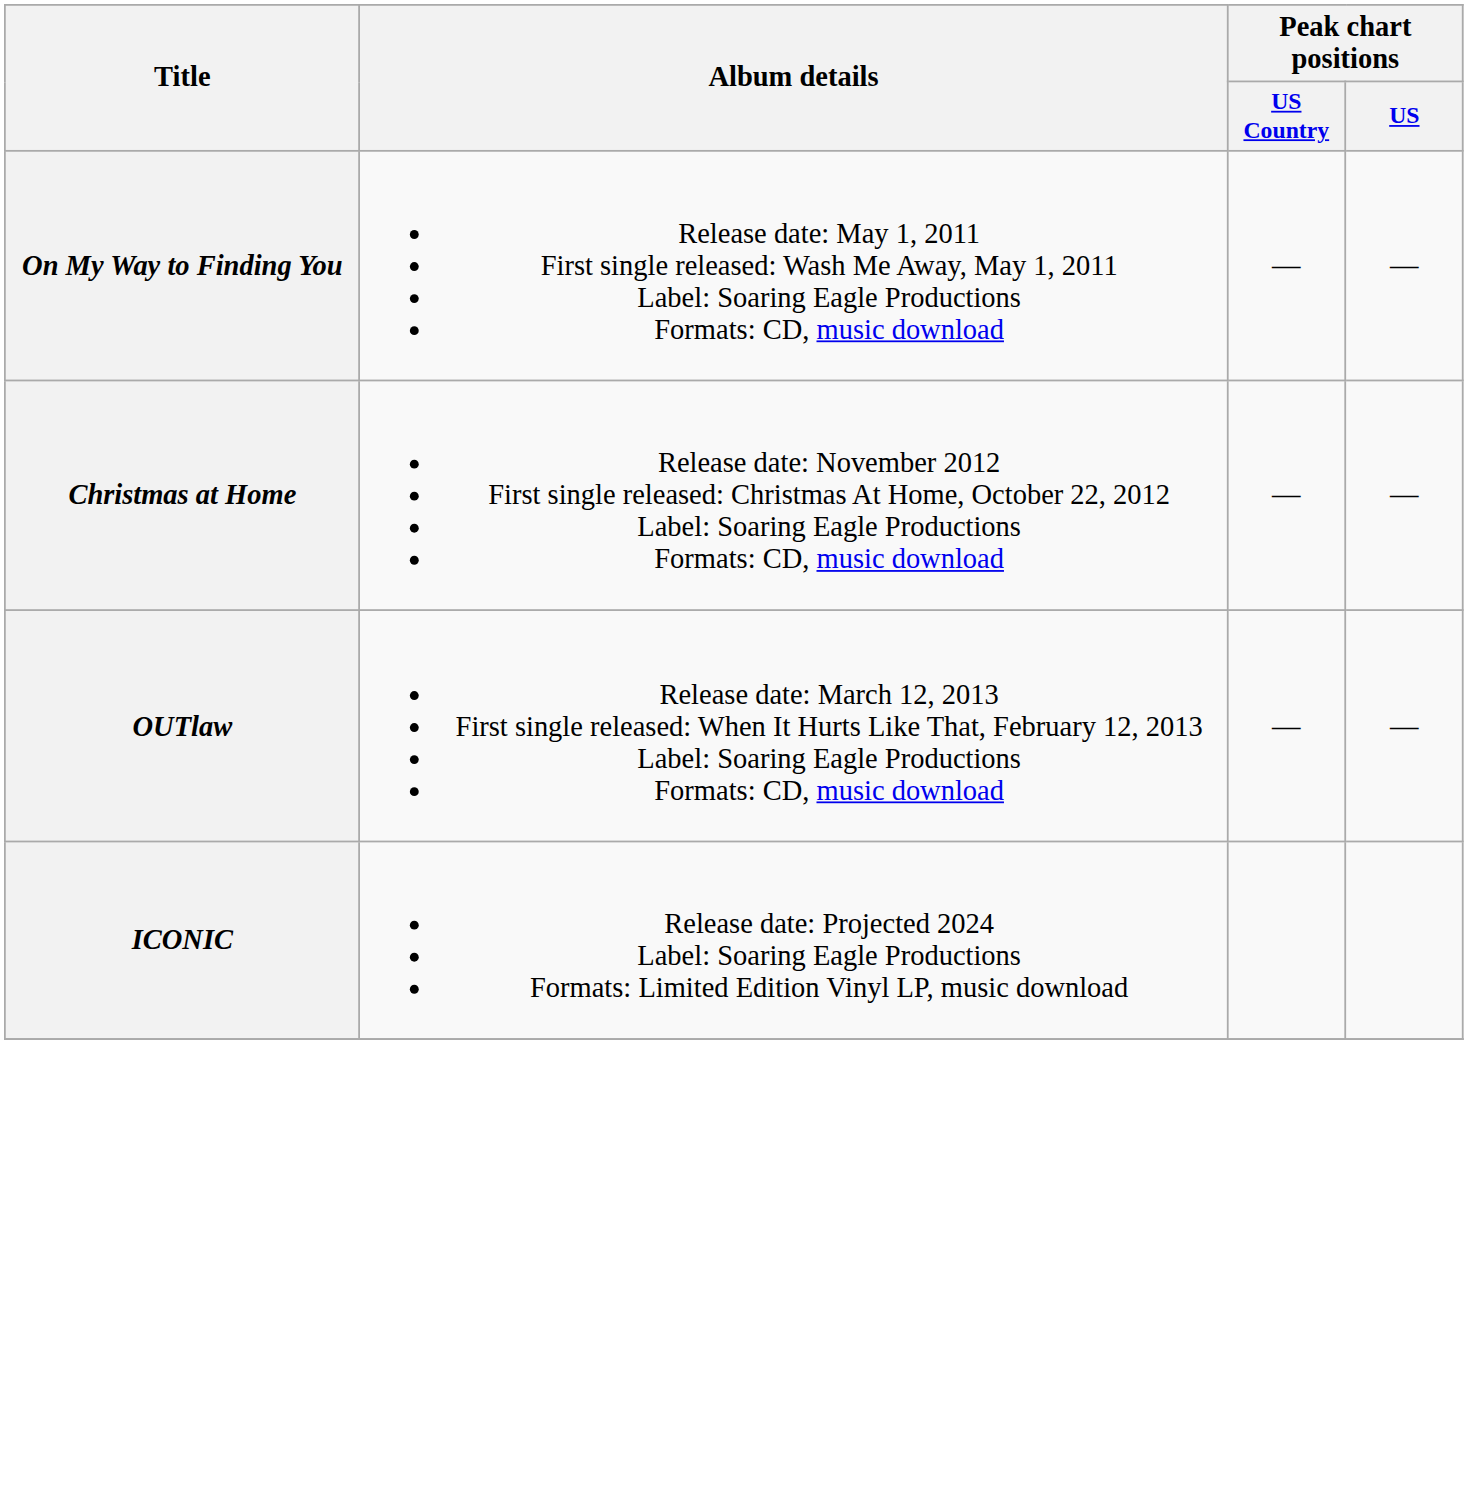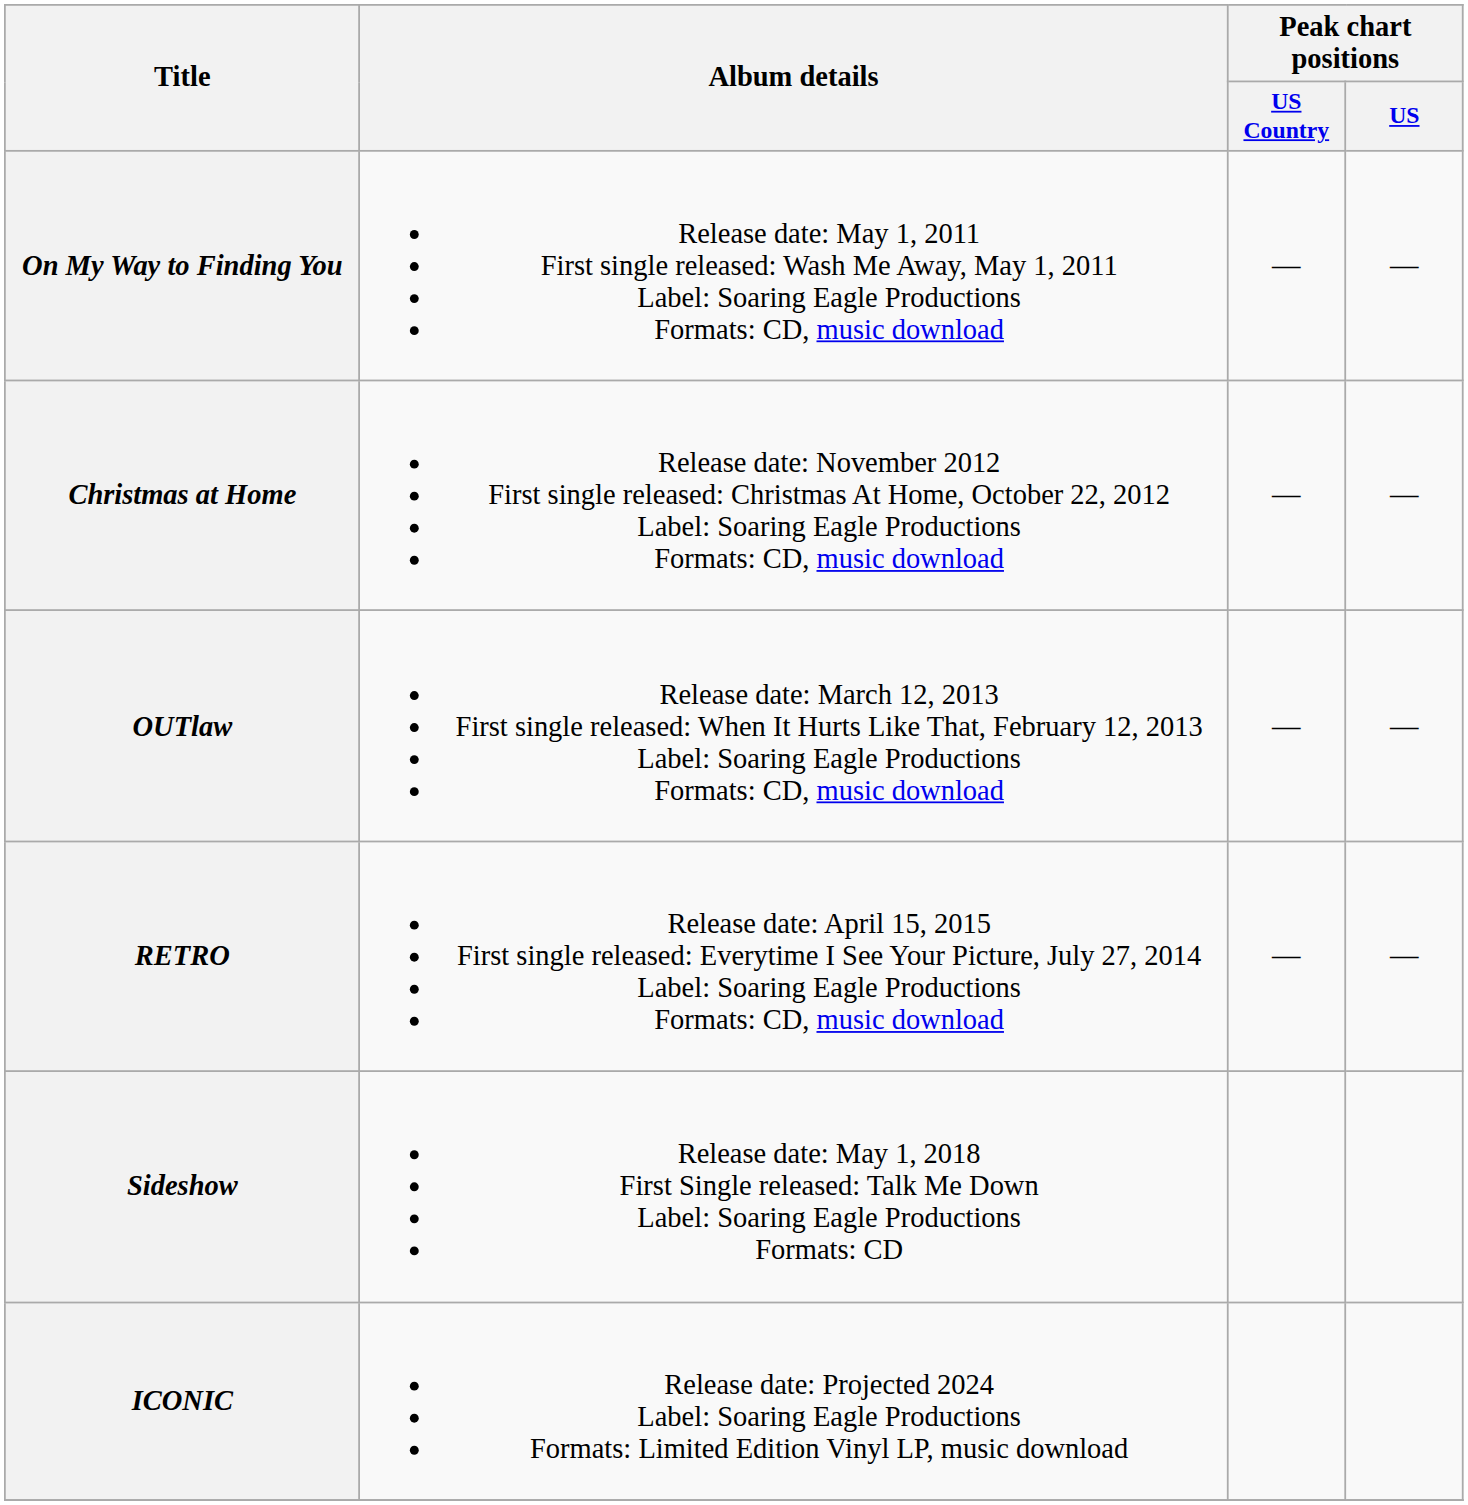+ row: RETRO | Release date: April 15, 2015 First single released: Everytime I See Your Picture, July 27, 2014 Label: Soaring Eagle Productions Formats: CD, music download | — | —
+ row: Sideshow | Release date: May 1, 2018 First Single released: Talk Me Down Label: Soaring Eagle Productions Formats: CD
